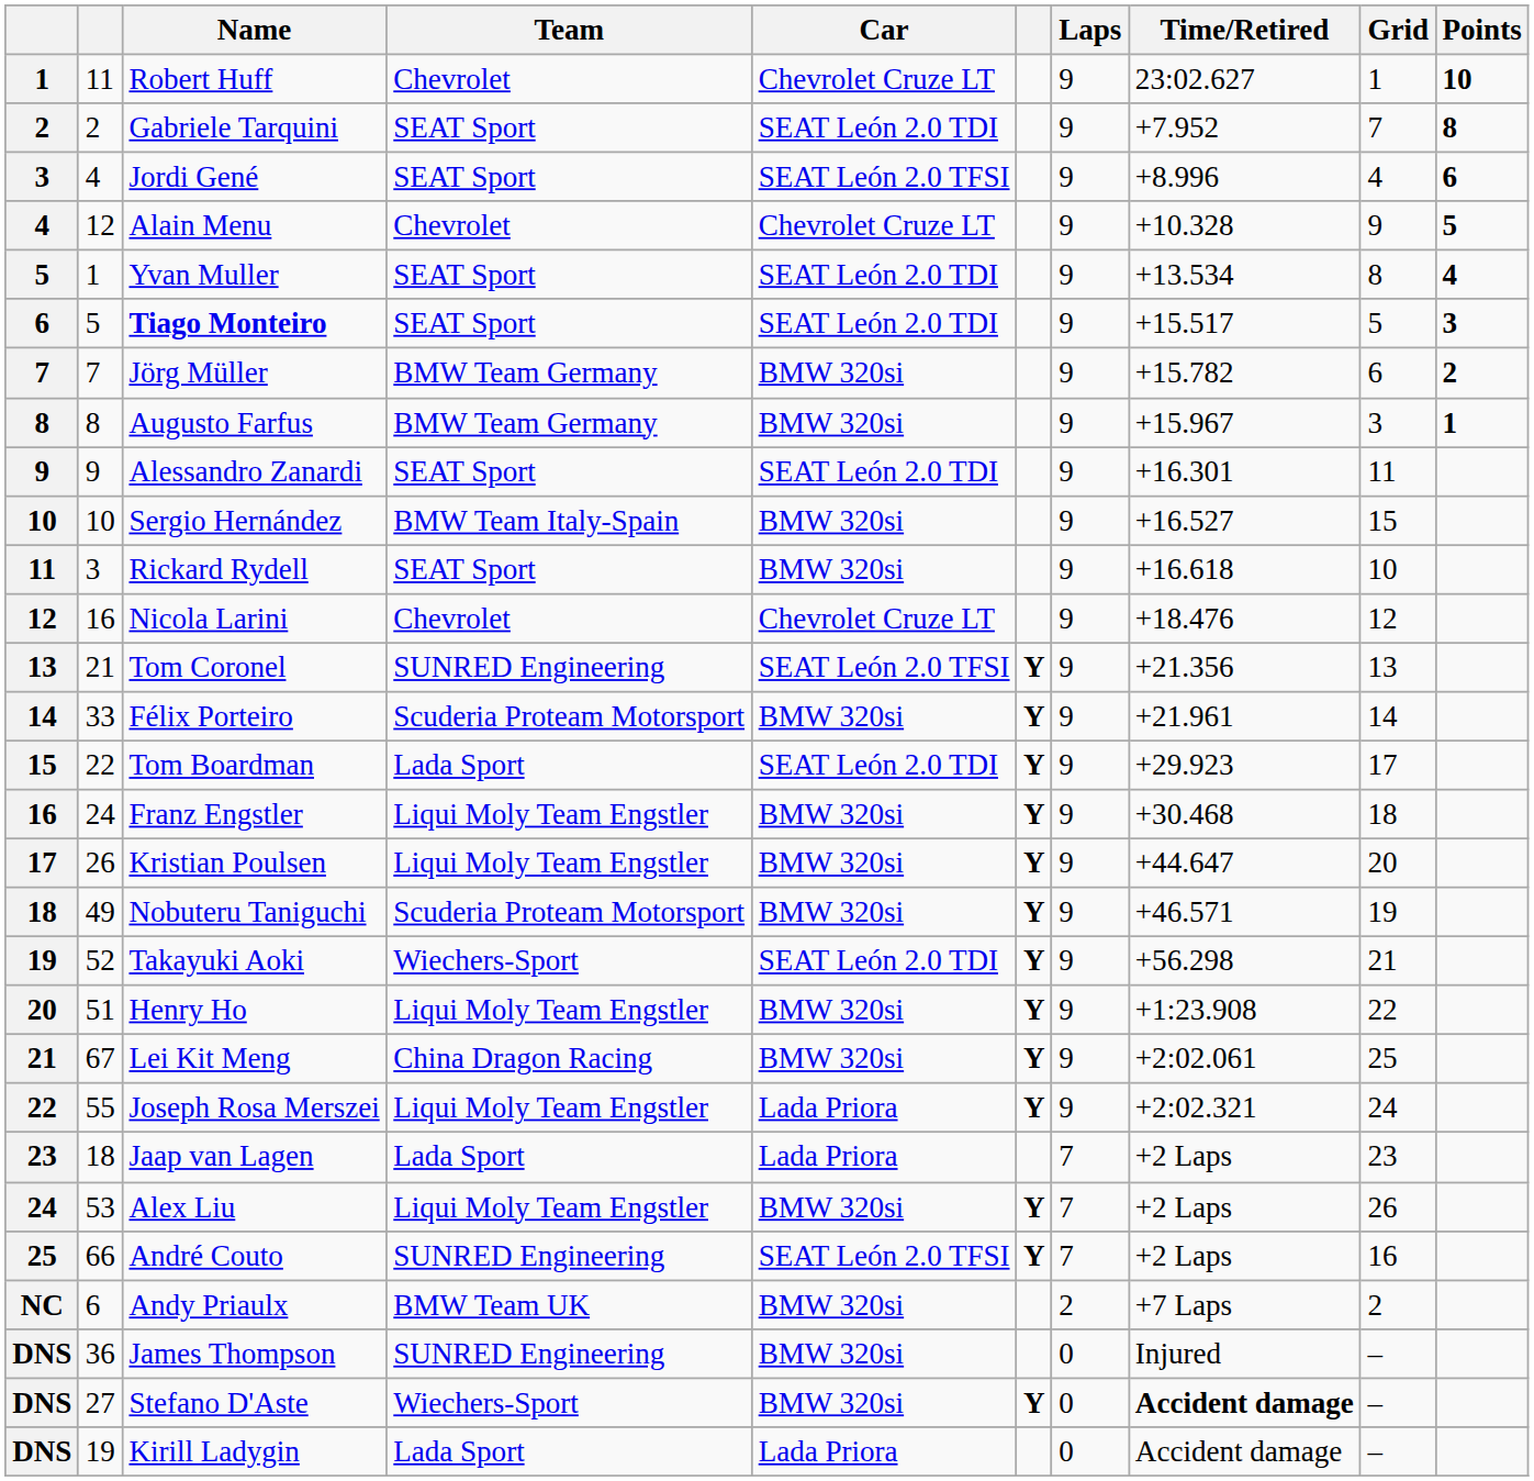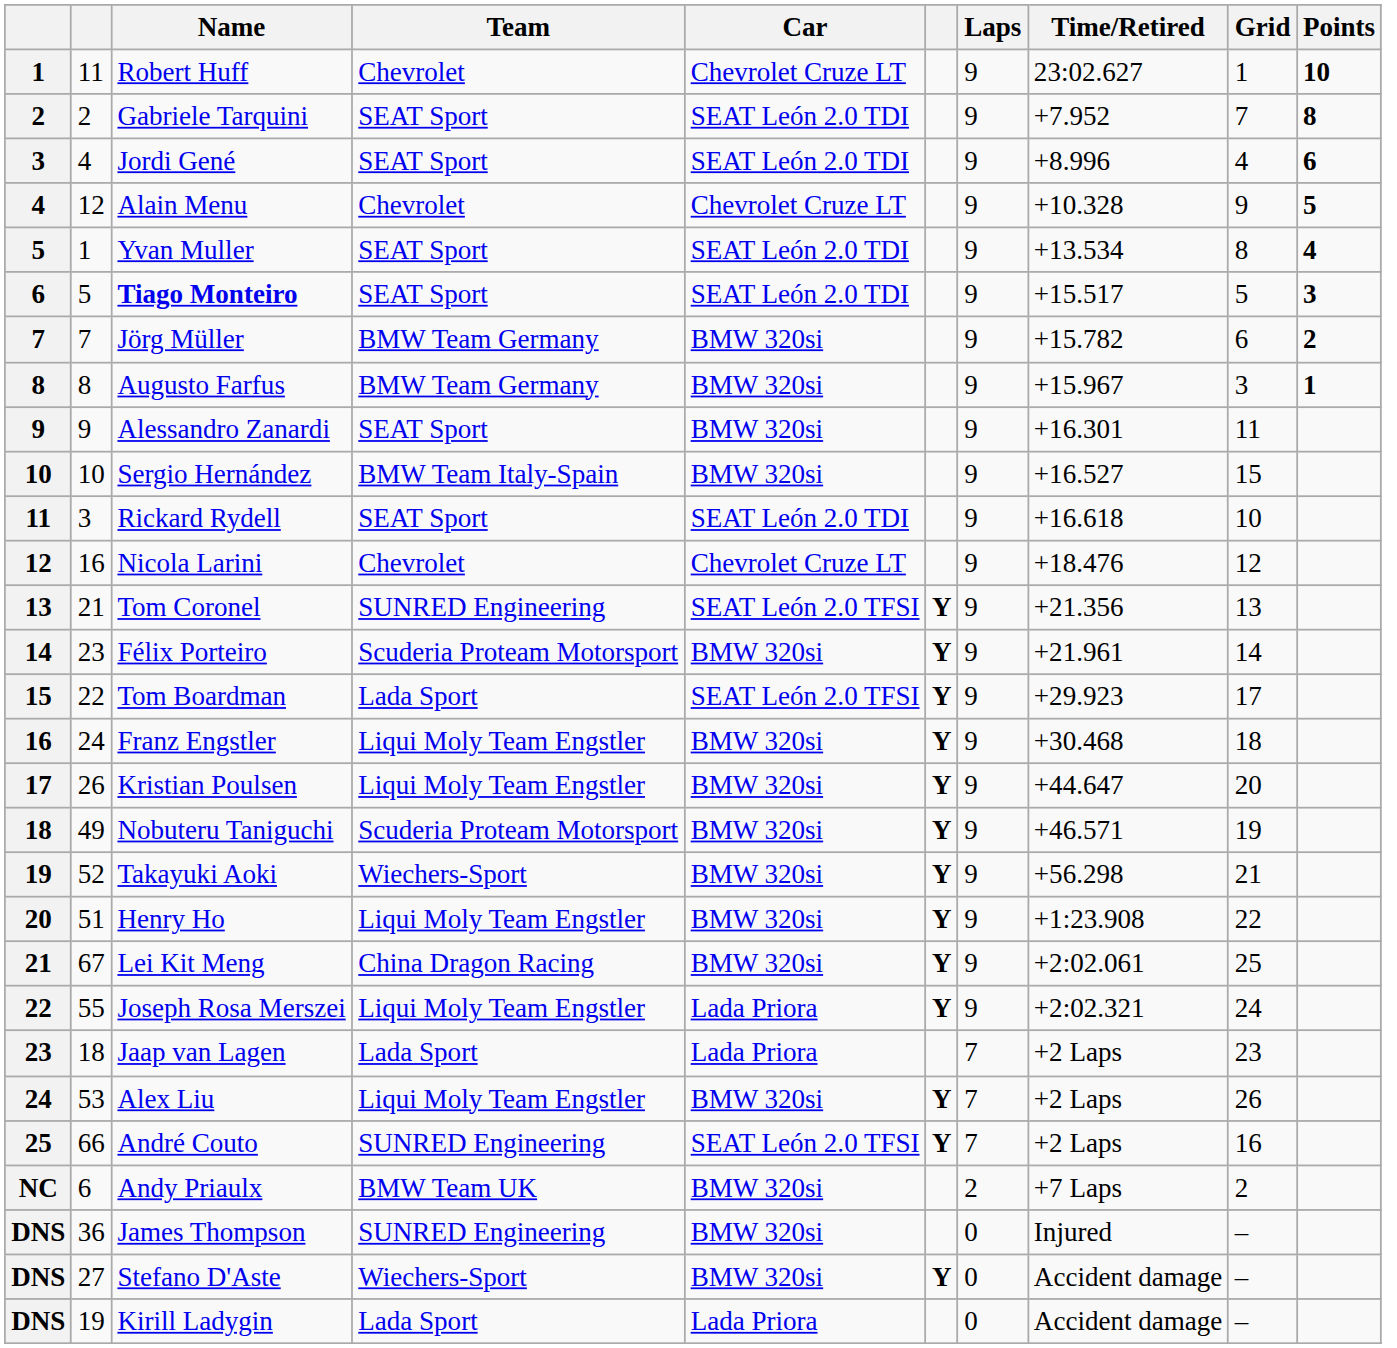Jordi Gené | Car: SEAT León 2.0 TFSI -> SEAT León 2.0 TDI
Alessandro Zanardi | Car: SEAT León 2.0 TDI -> BMW 320si
Rickard Rydell | Car: BMW 320si -> SEAT León 2.0 TDI
Félix Porteiro | column 2: 33 -> 23
Tom Boardman | Car: SEAT León 2.0 TDI -> SEAT León 2.0 TFSI
Takayuki Aoki | Car: SEAT León 2.0 TDI -> BMW 320si
Stefano D'Aste | Time/Retired: bold -> normal
